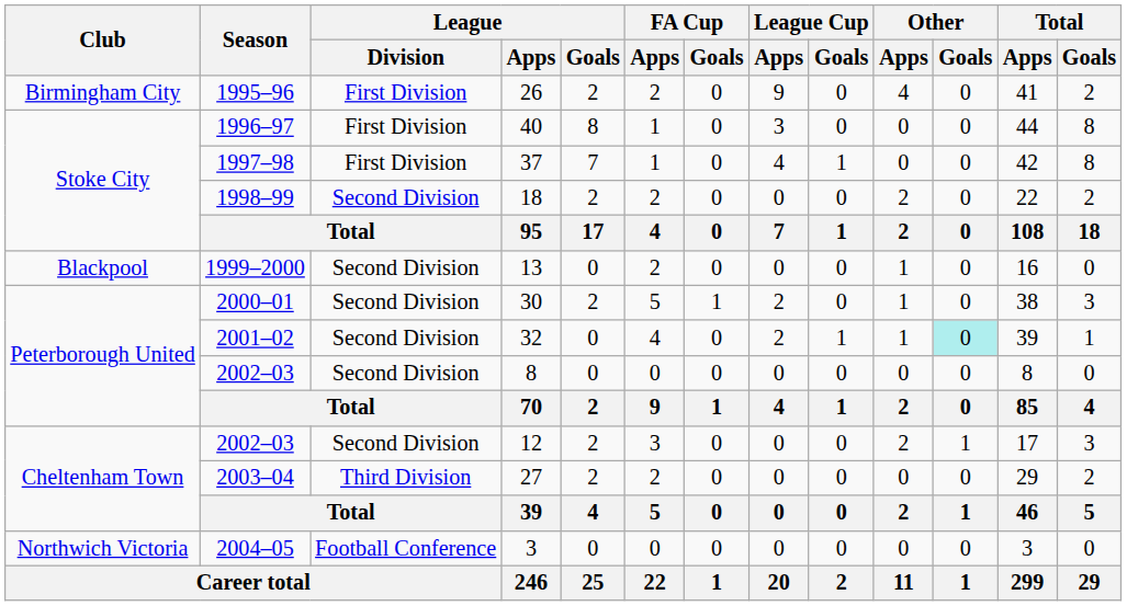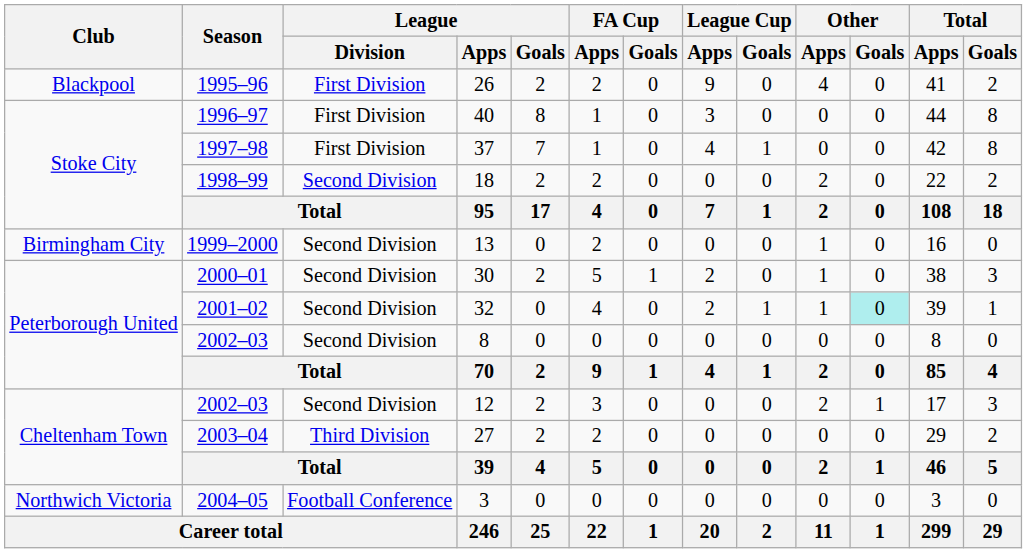26 | Club: Birmingham City -> Blackpool
13 | Club: Blackpool -> Birmingham City
